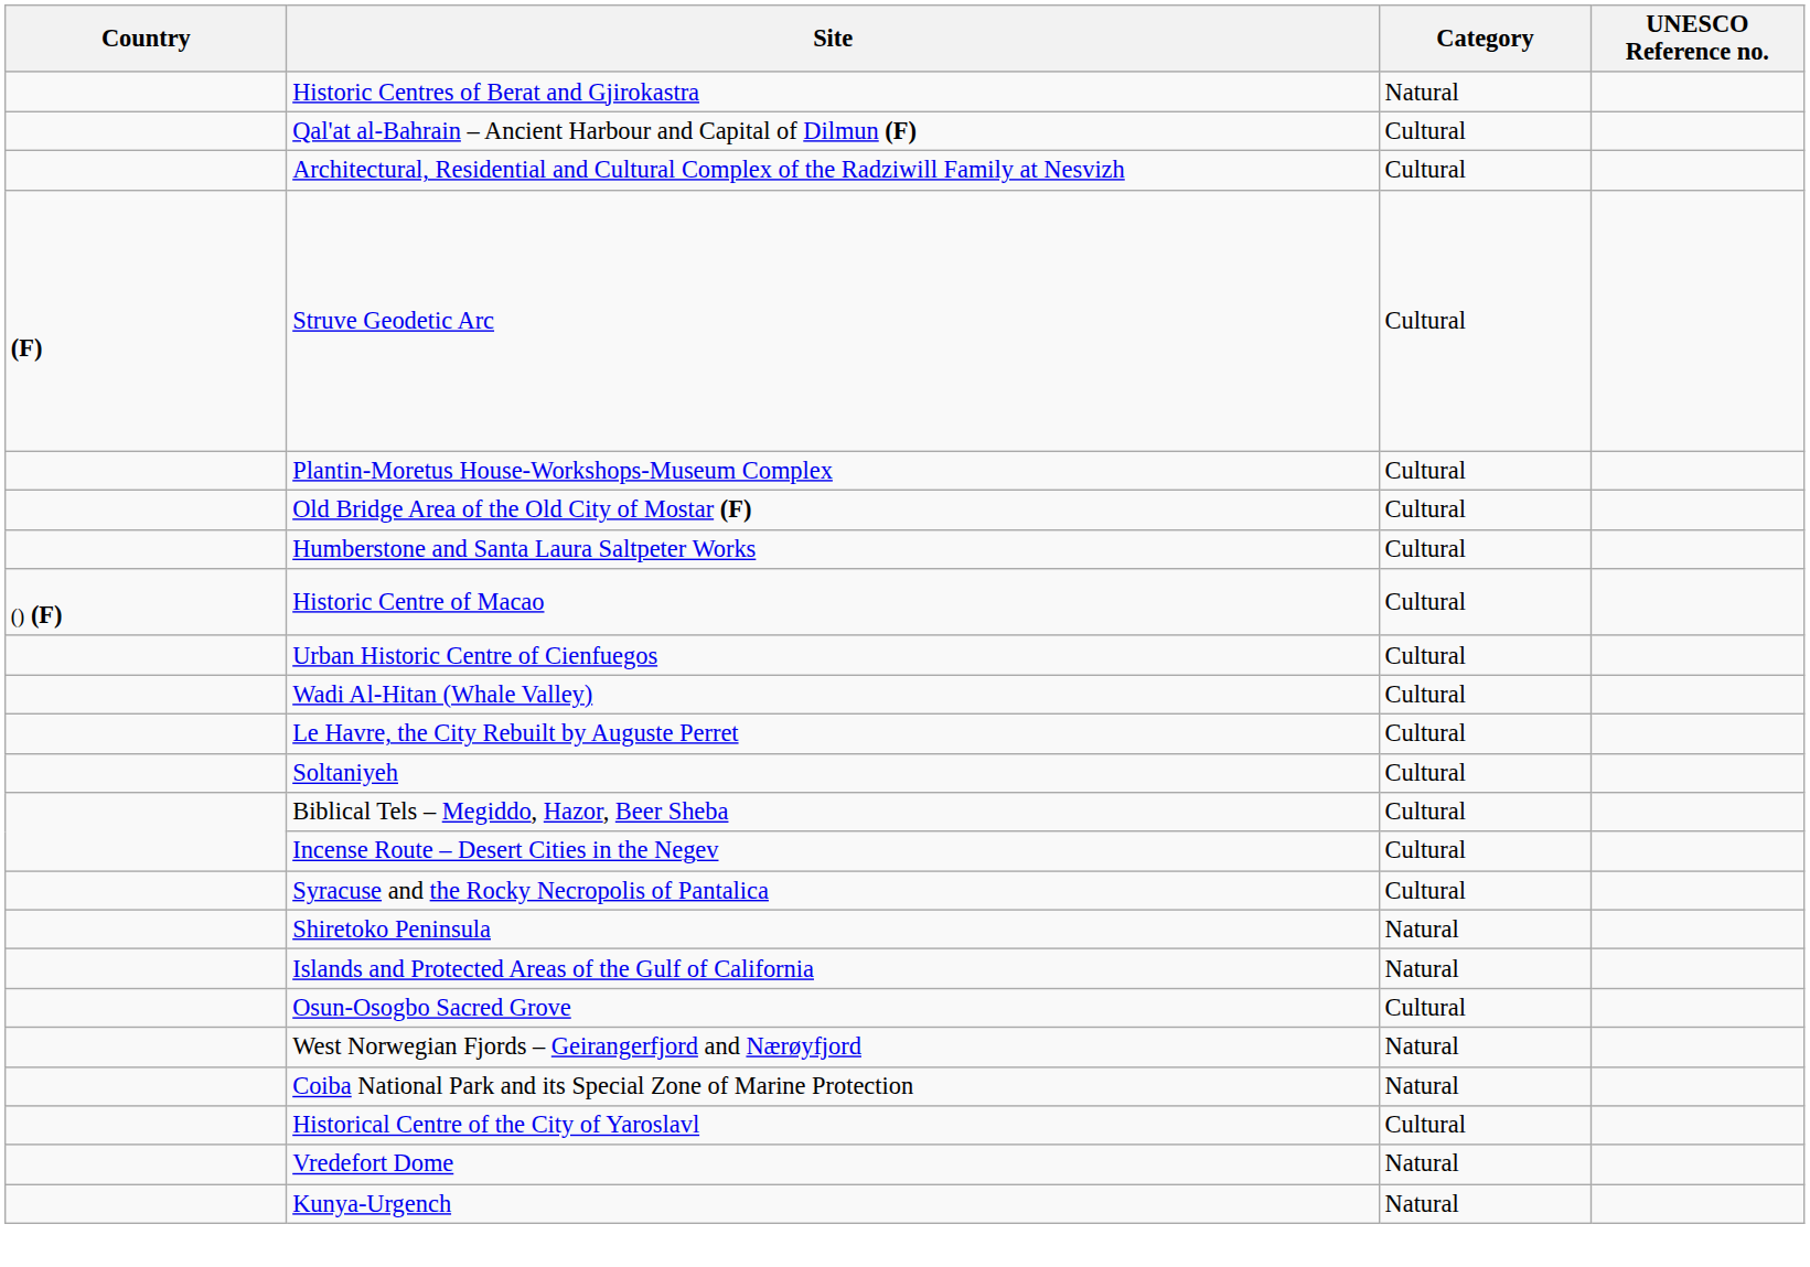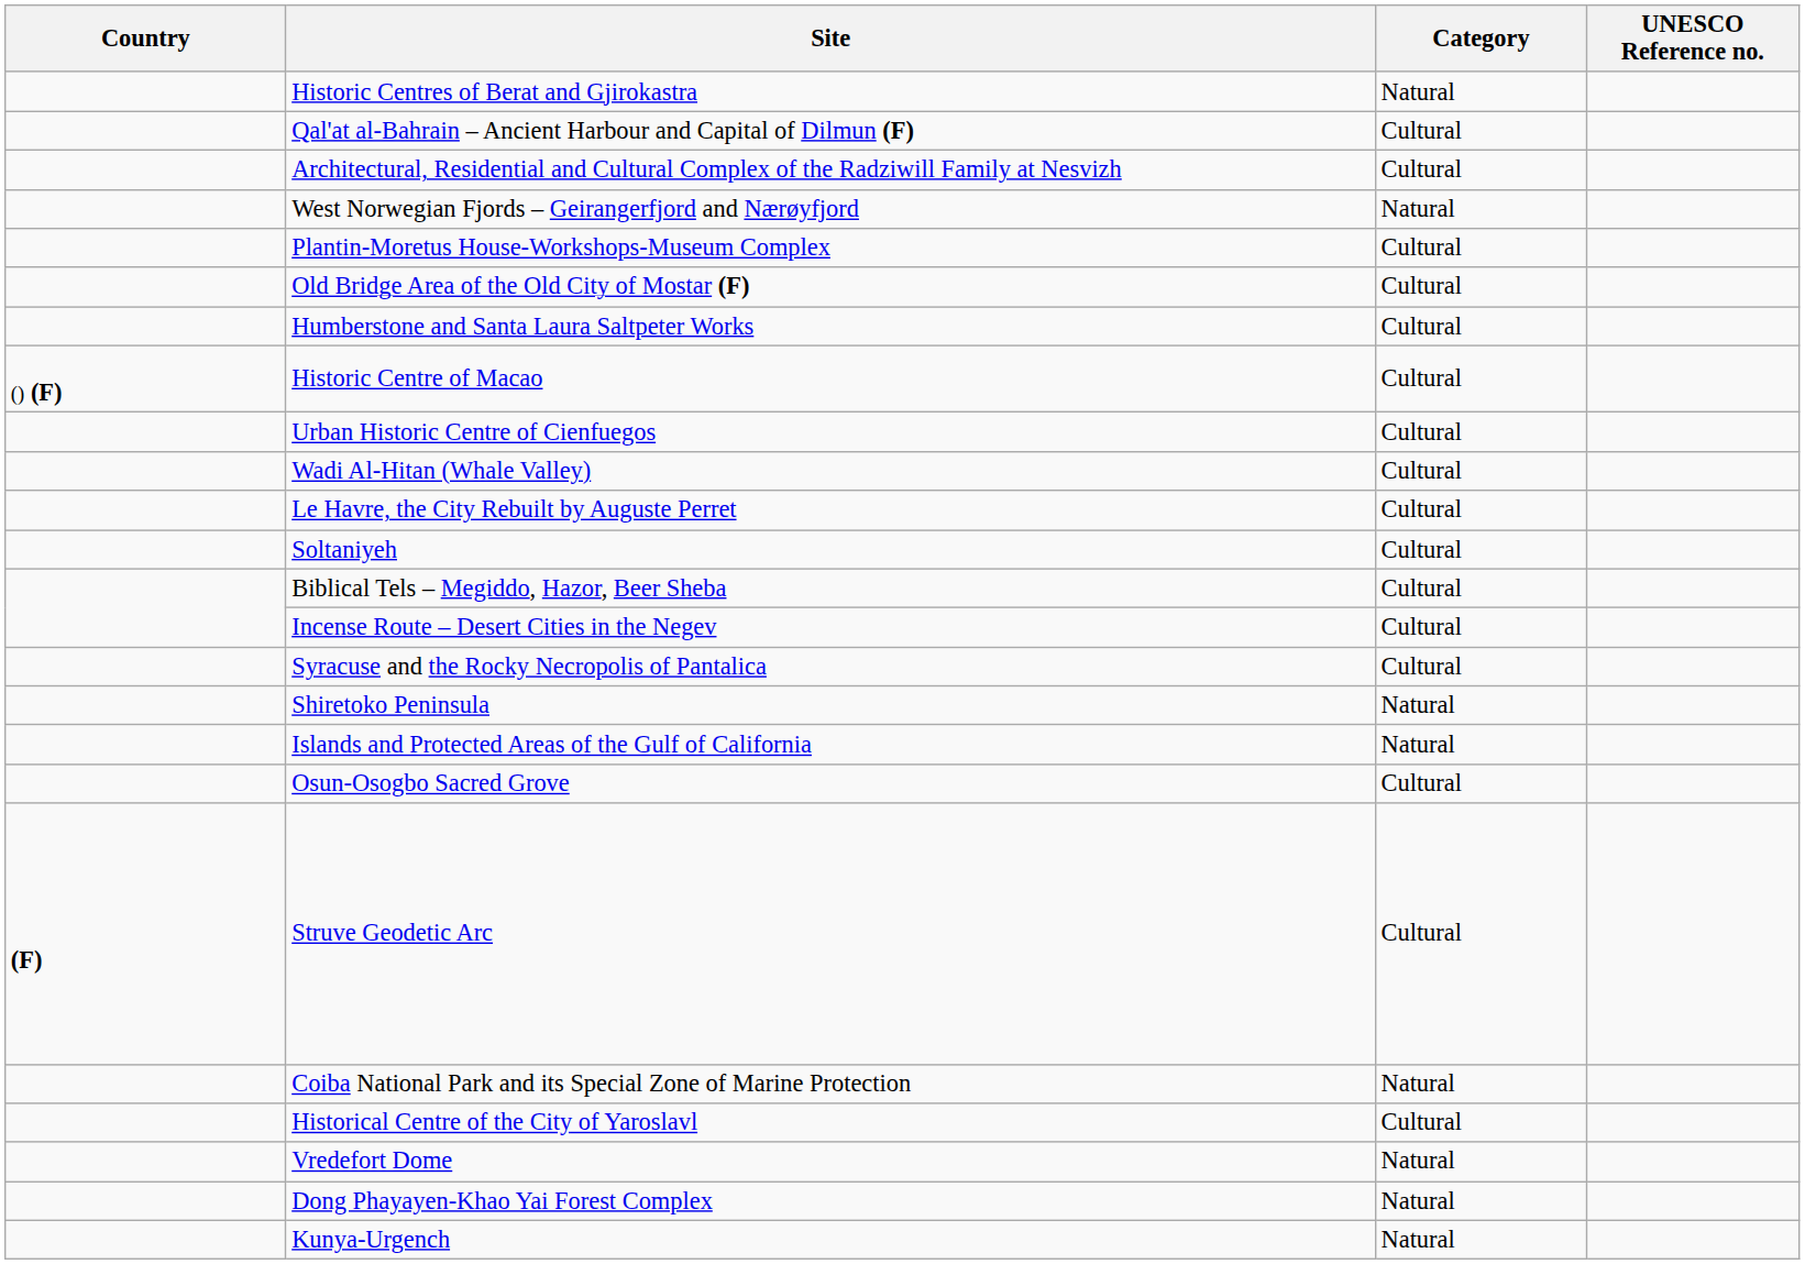rows swapped: Struve Geodetic Arc <-> West Norwegian Fjords – Geirangerfjord and Nærøyfjord
+ row: Dong Phayayen-Khao Yai Forest Complex | Natural
